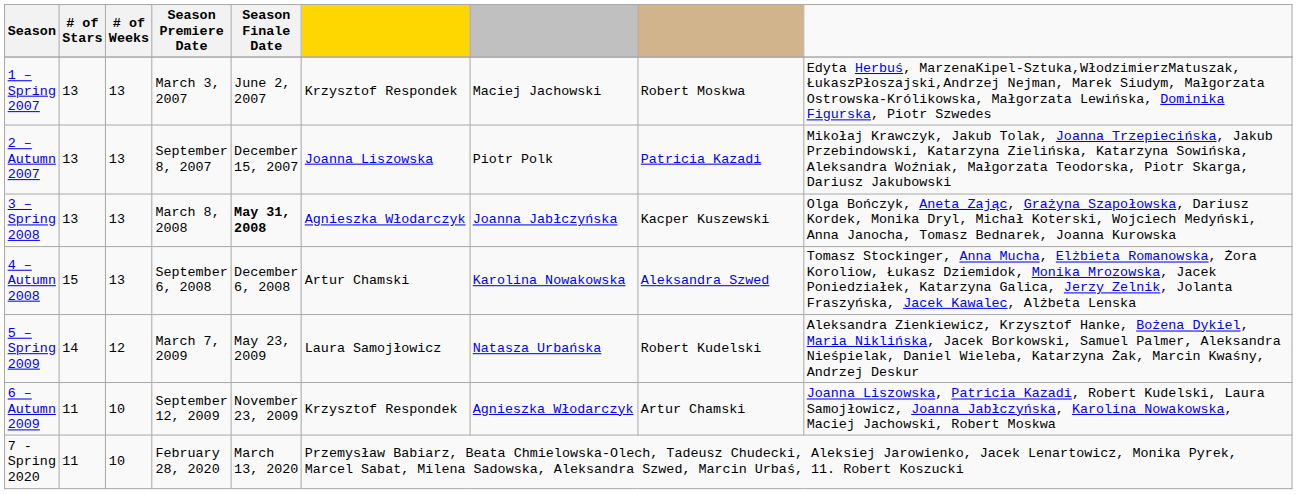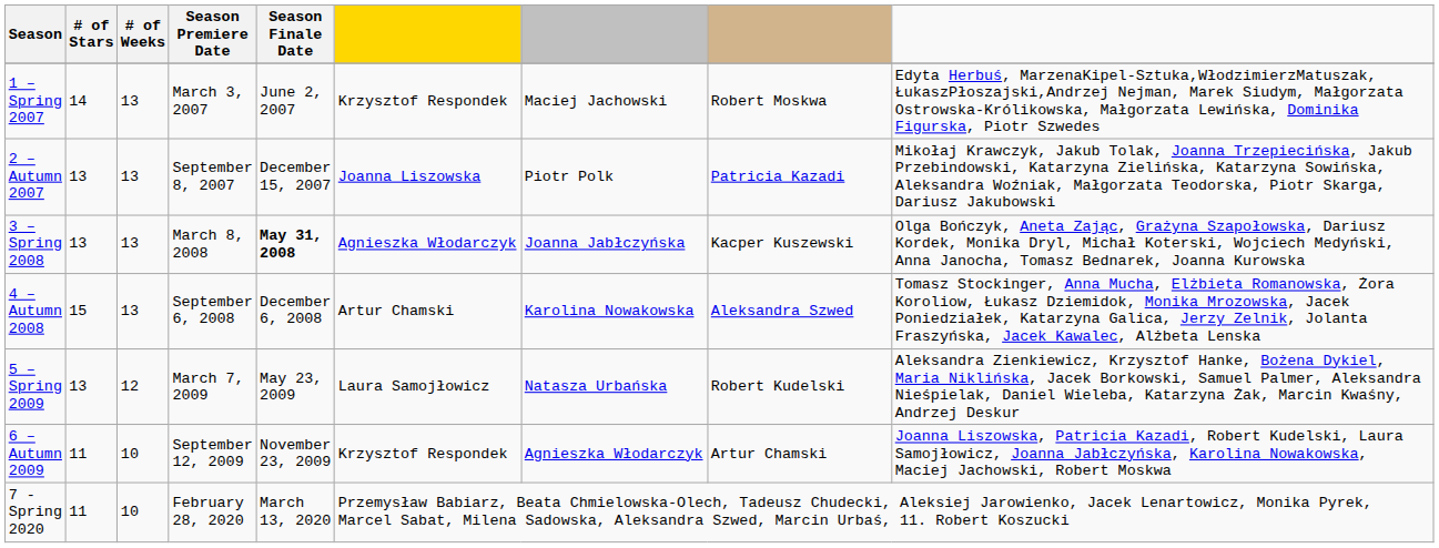1 – Spring 2007 | # of Stars: 13 -> 14
5 – Spring 2009 | # of Stars: 14 -> 13
